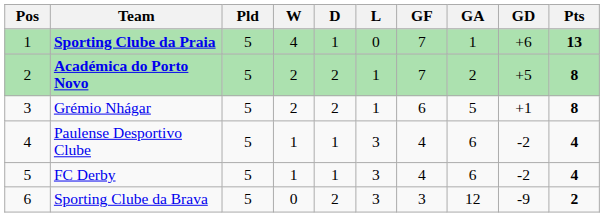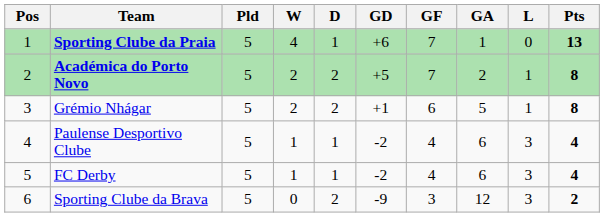columns swapped: L <-> GD
